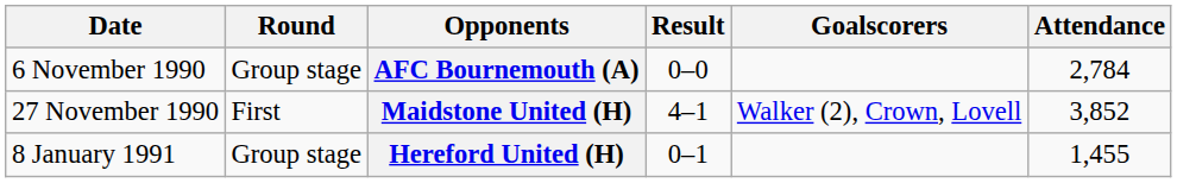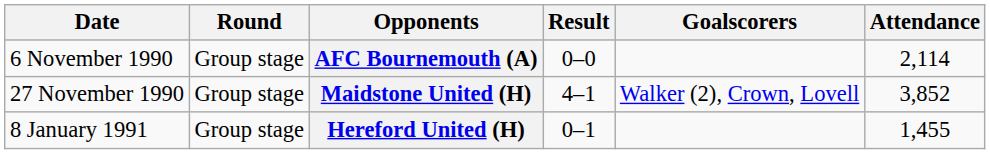AFC Bournemouth (A) | Attendance: 2,784 -> 2,114
Maidstone United (H) | Round: First -> Group stage
